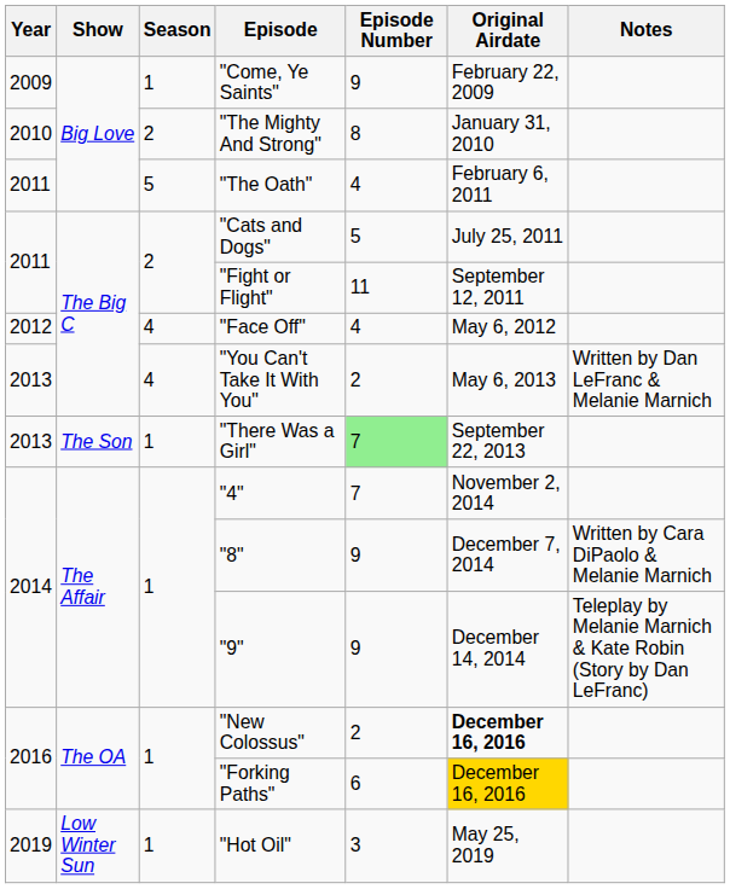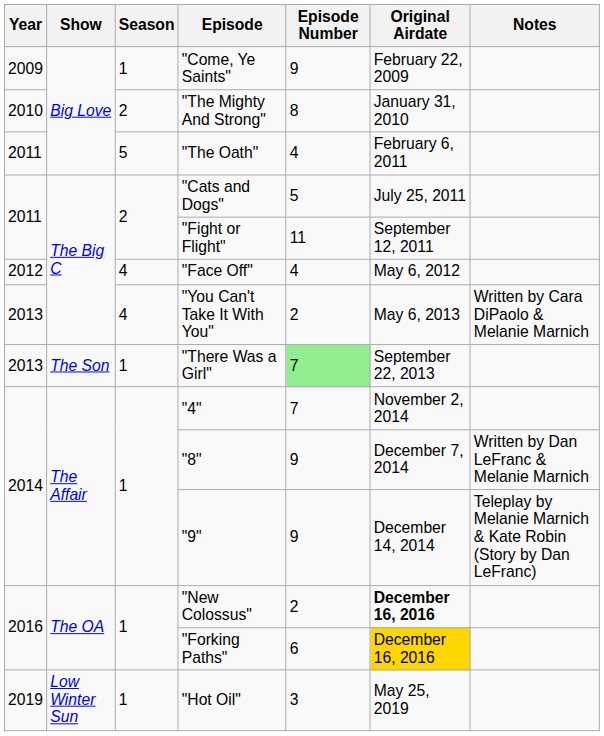"You Can't Take It With You" | Notes: Written by Dan LeFranc & Melanie Marnich -> Written by Cara DiPaolo & Melanie Marnich
"8" | Notes: Written by Cara DiPaolo & Melanie Marnich -> Written by Dan LeFranc & Melanie Marnich
